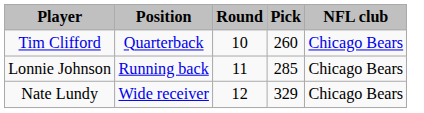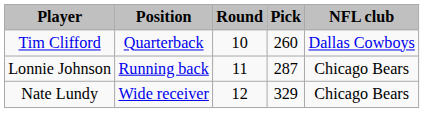Tim Clifford | NFL club: Chicago Bears -> Dallas Cowboys
Lonnie Johnson | Pick: 285 -> 287
